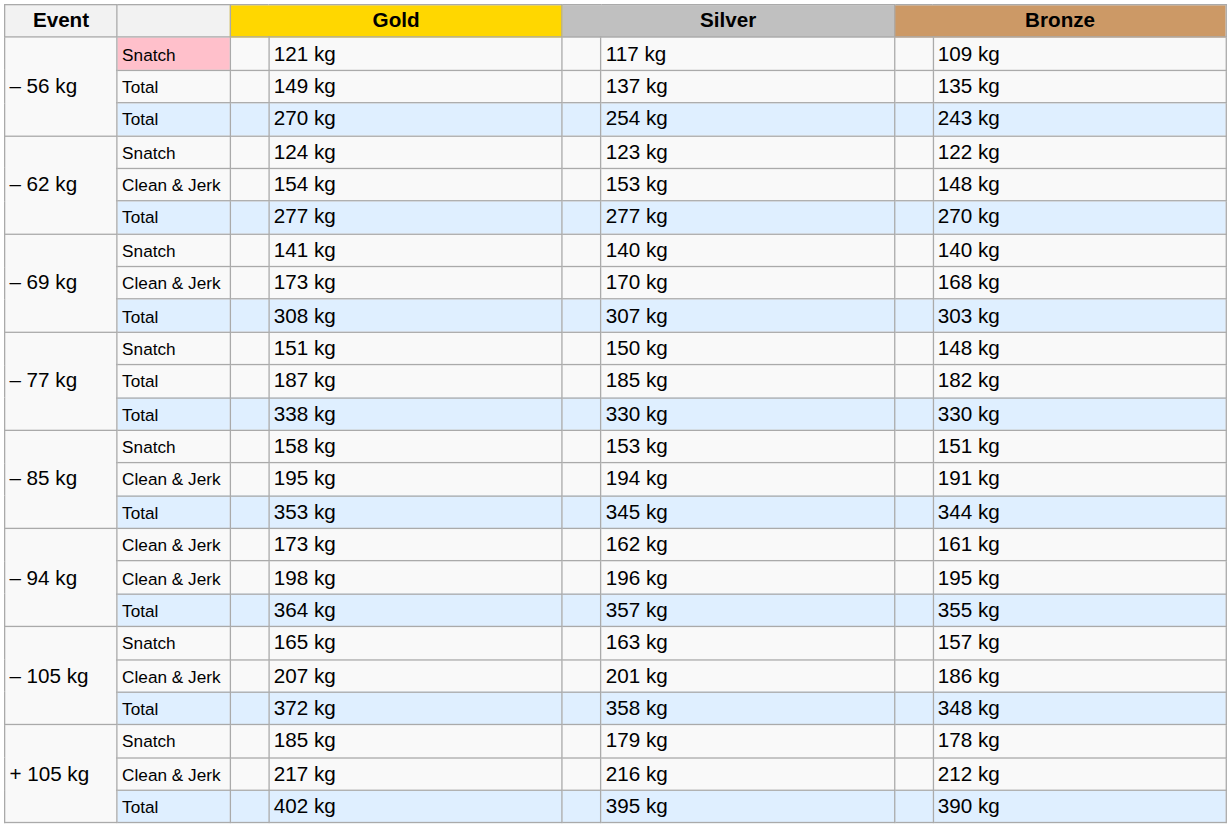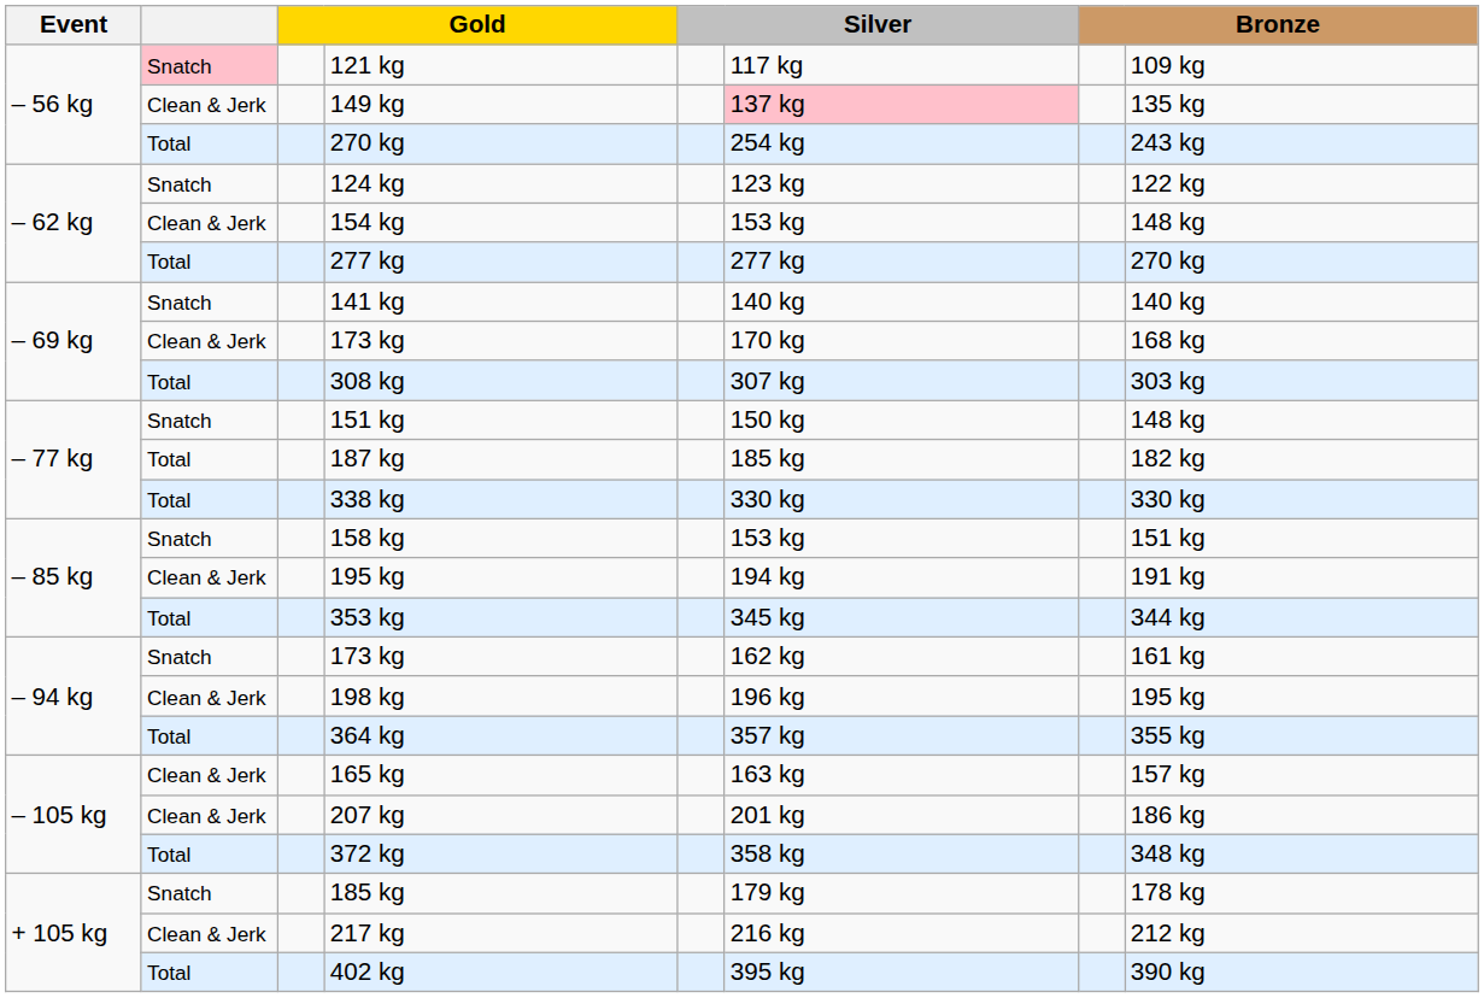149 kg | column 2: Total -> Clean & Jerk
149 kg | column 6: no background -> pink background
– 94 kg / 173 kg | column 2: Clean & Jerk -> Snatch
165 kg | column 2: Snatch -> Clean & Jerk
